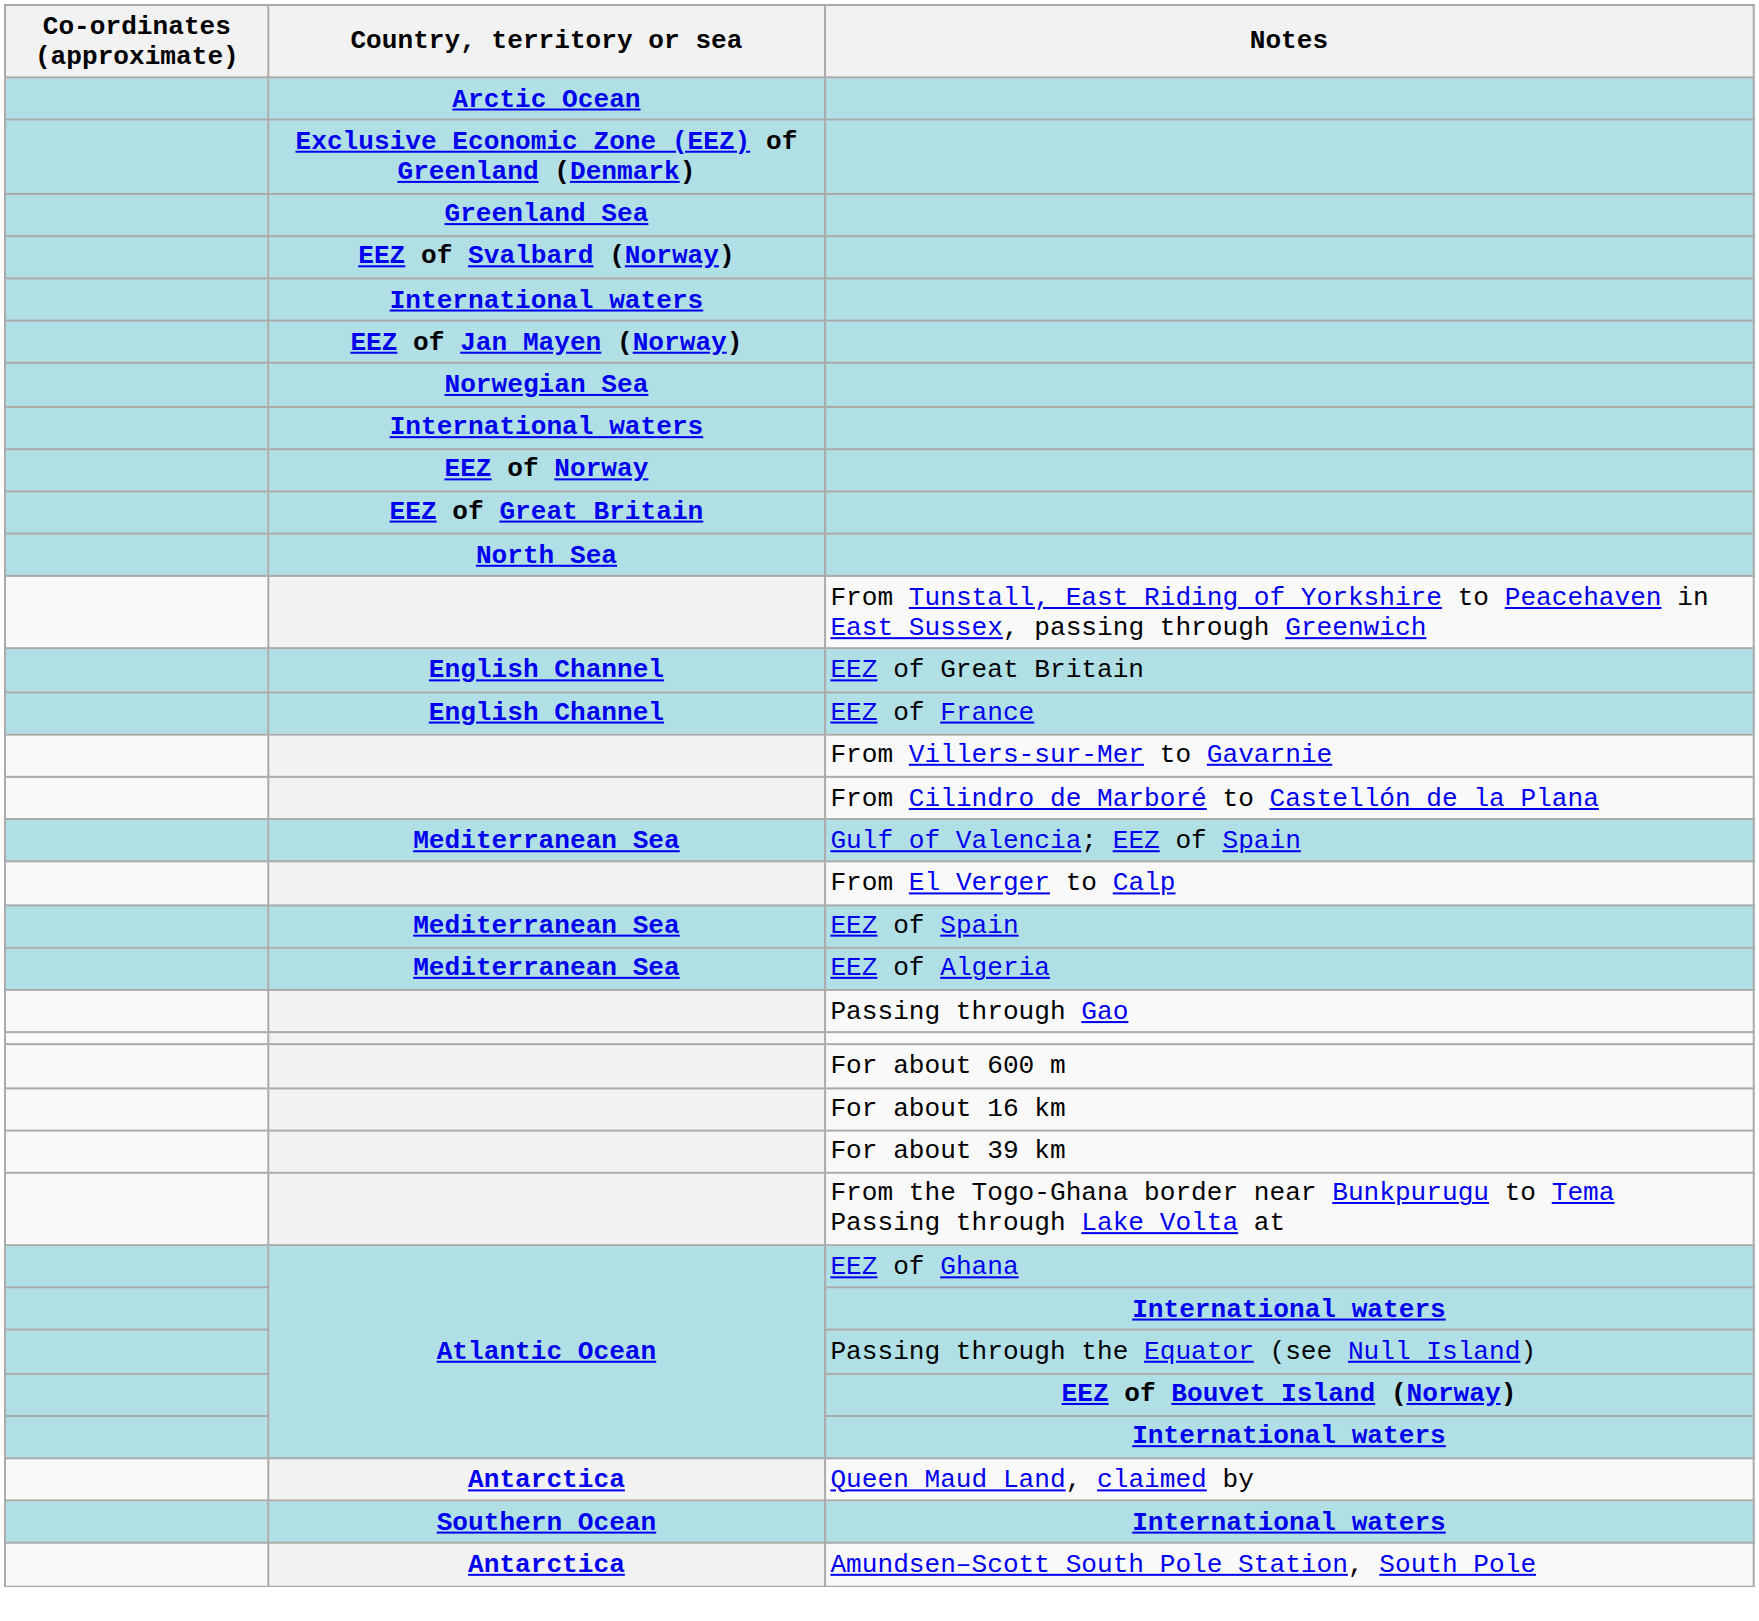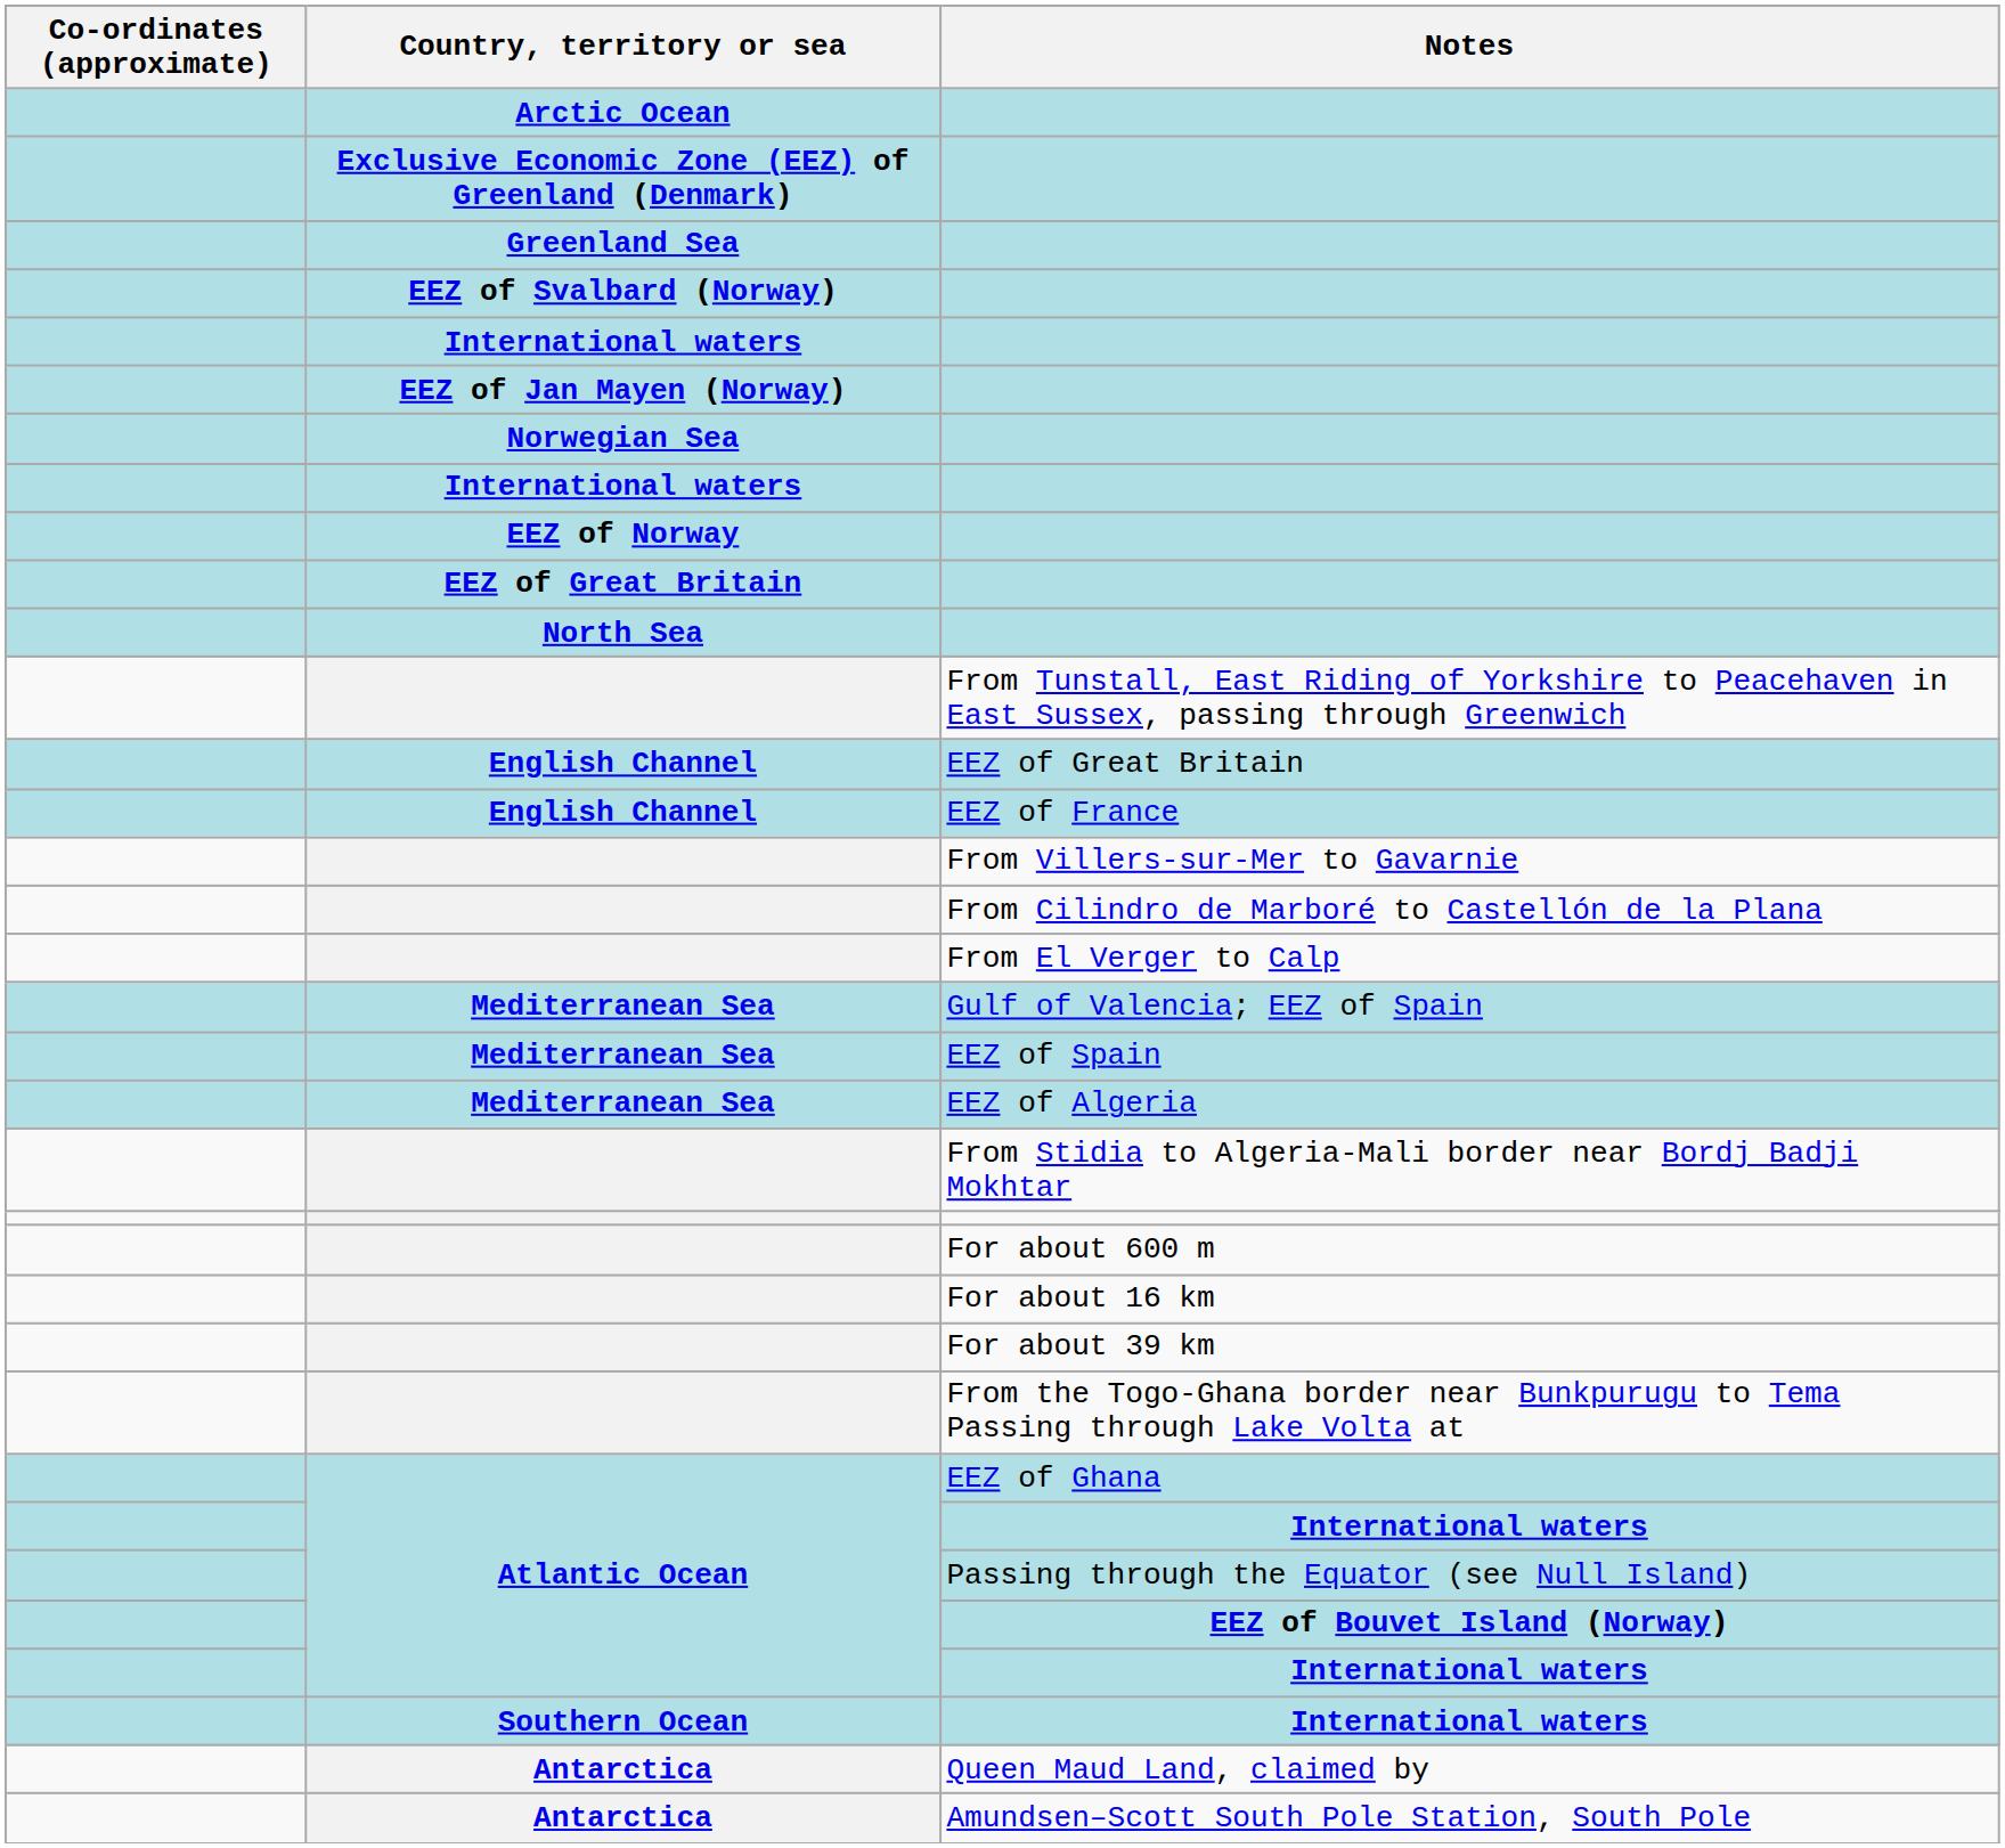rows swapped: Gulf of Valencia; EEZ of Spain <-> From El Verger to Calp
+ row: From Stidia to Algeria-Mali border near Bordj Badji Mokhtar
- row: Passing through Gao
rows swapped: Southern Ocean / International waters <-> Queen Maud Land, claimed by
